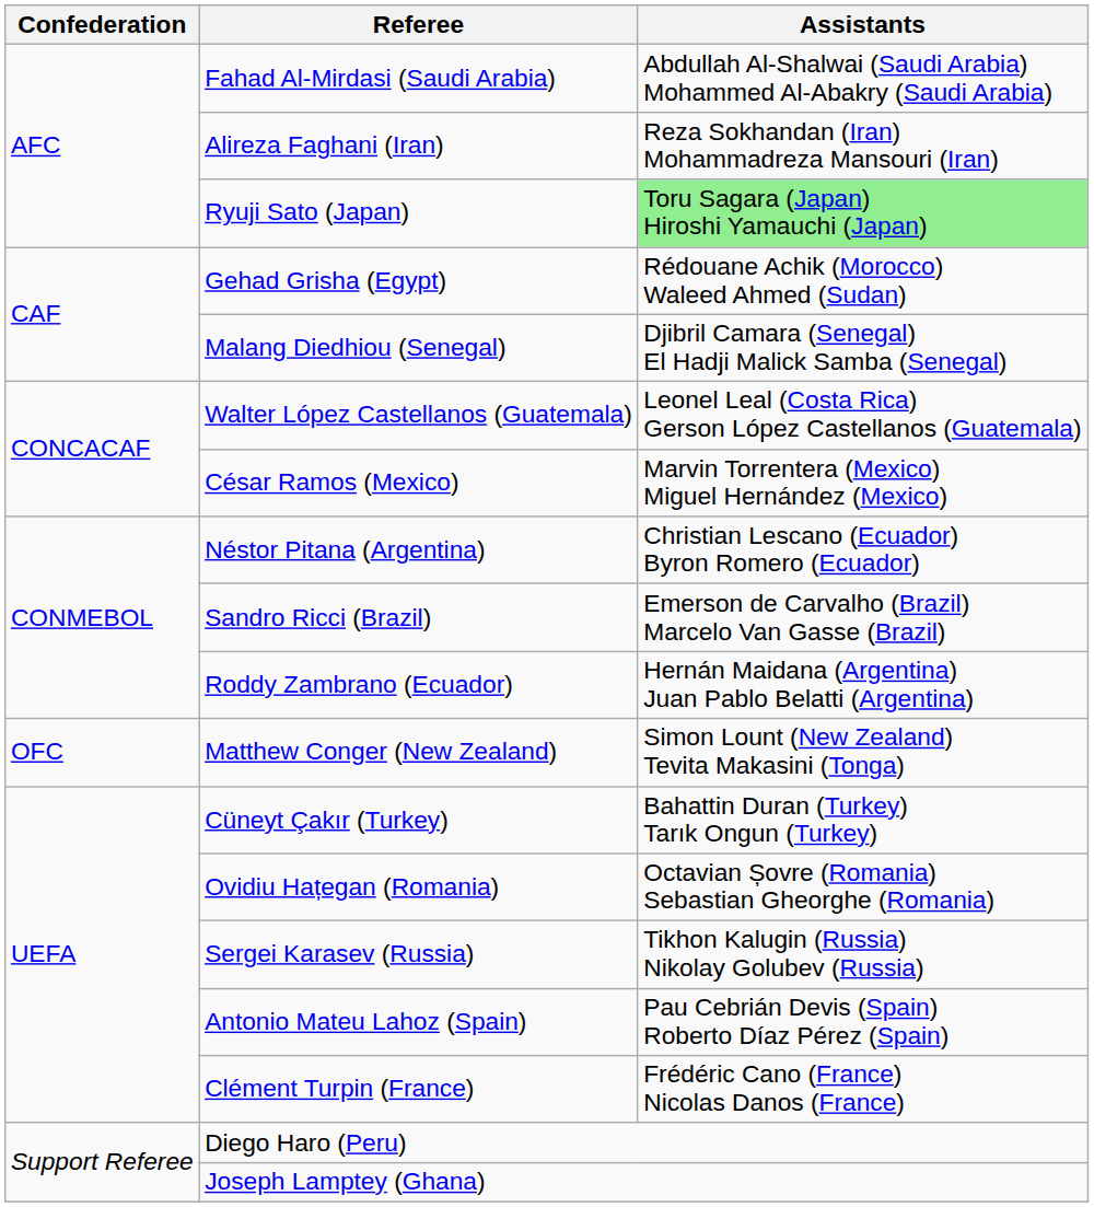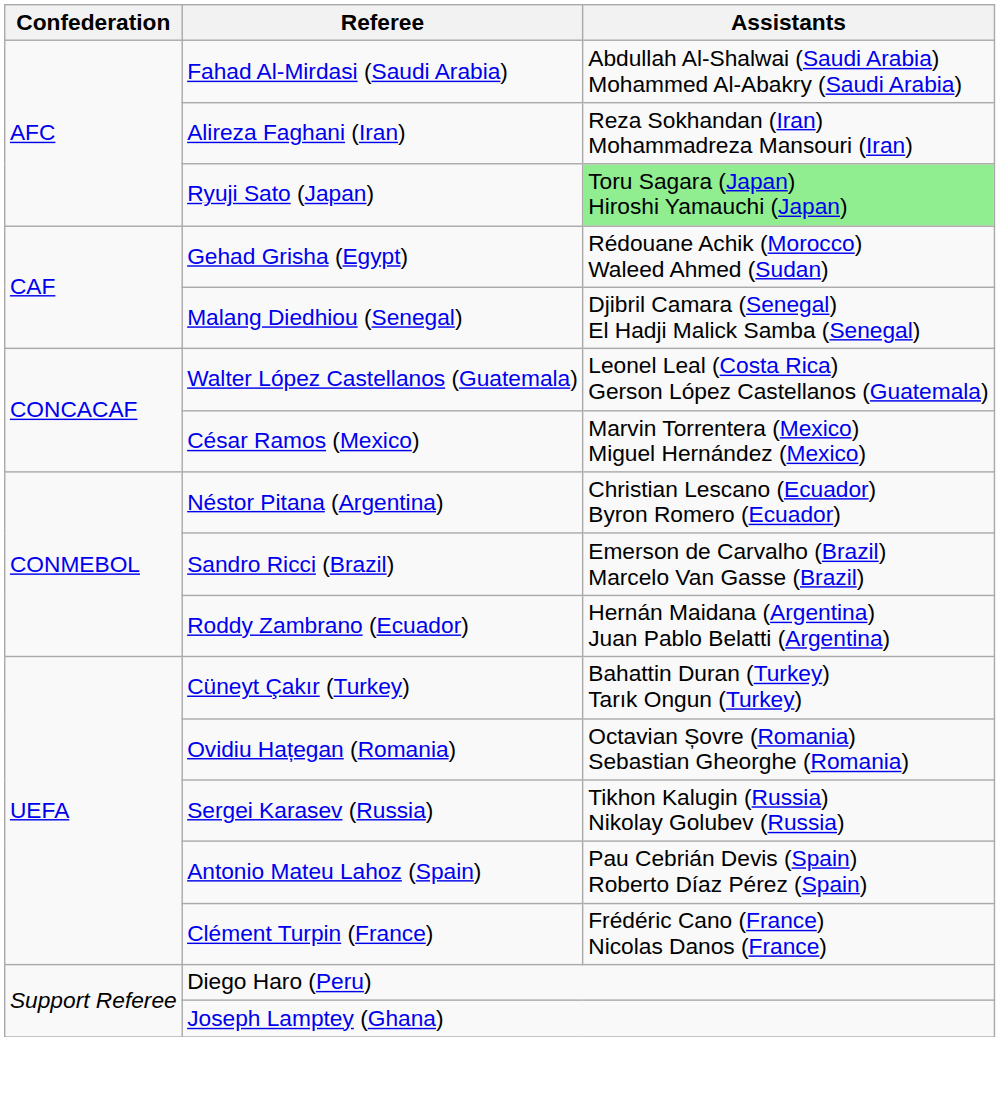- row: OFC | Matthew Conger (New Zealand) | Simon Lount (New Zealand) Tevita Makasini (Tonga)
